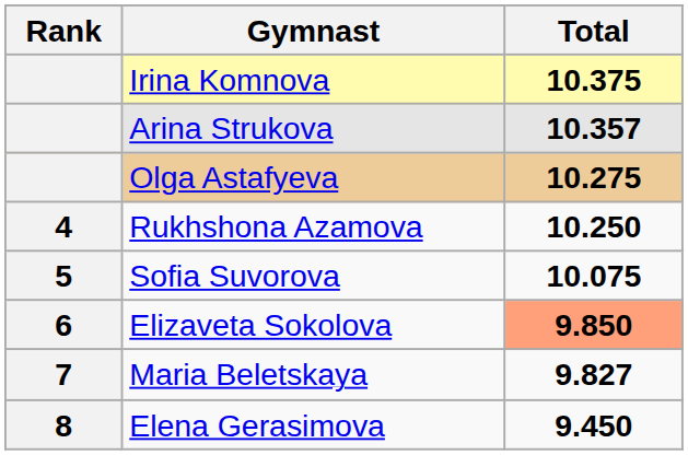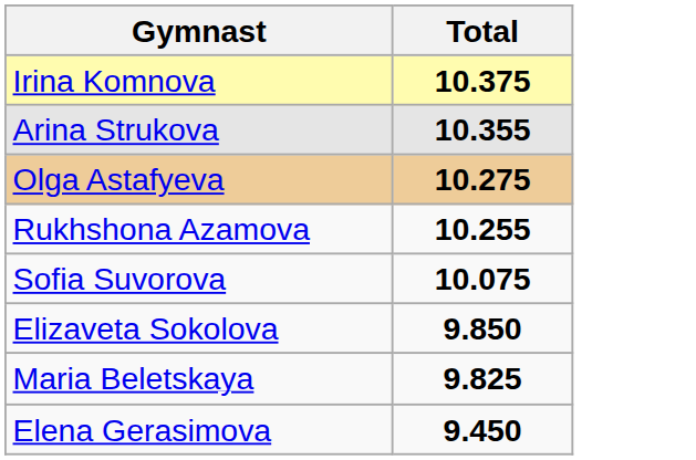- column: Rank | 4 | 5 | 6 | 7 | 8
Arina Strukova | Total: 10.357 -> 10.355
Rukhshona Azamova | Total: 10.250 -> 10.255
Elizaveta Sokolova | Total: lightsalmon background -> no background
Maria Beletskaya | Total: 9.827 -> 9.825
